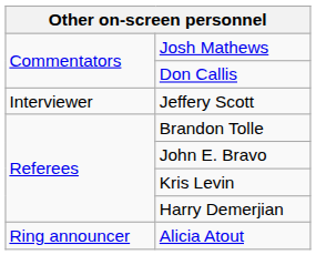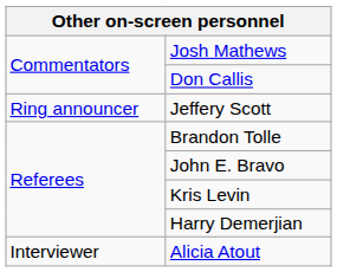Jeffery Scott | column 1: Interviewer -> Ring announcer
Alicia Atout | column 1: Ring announcer -> Interviewer
